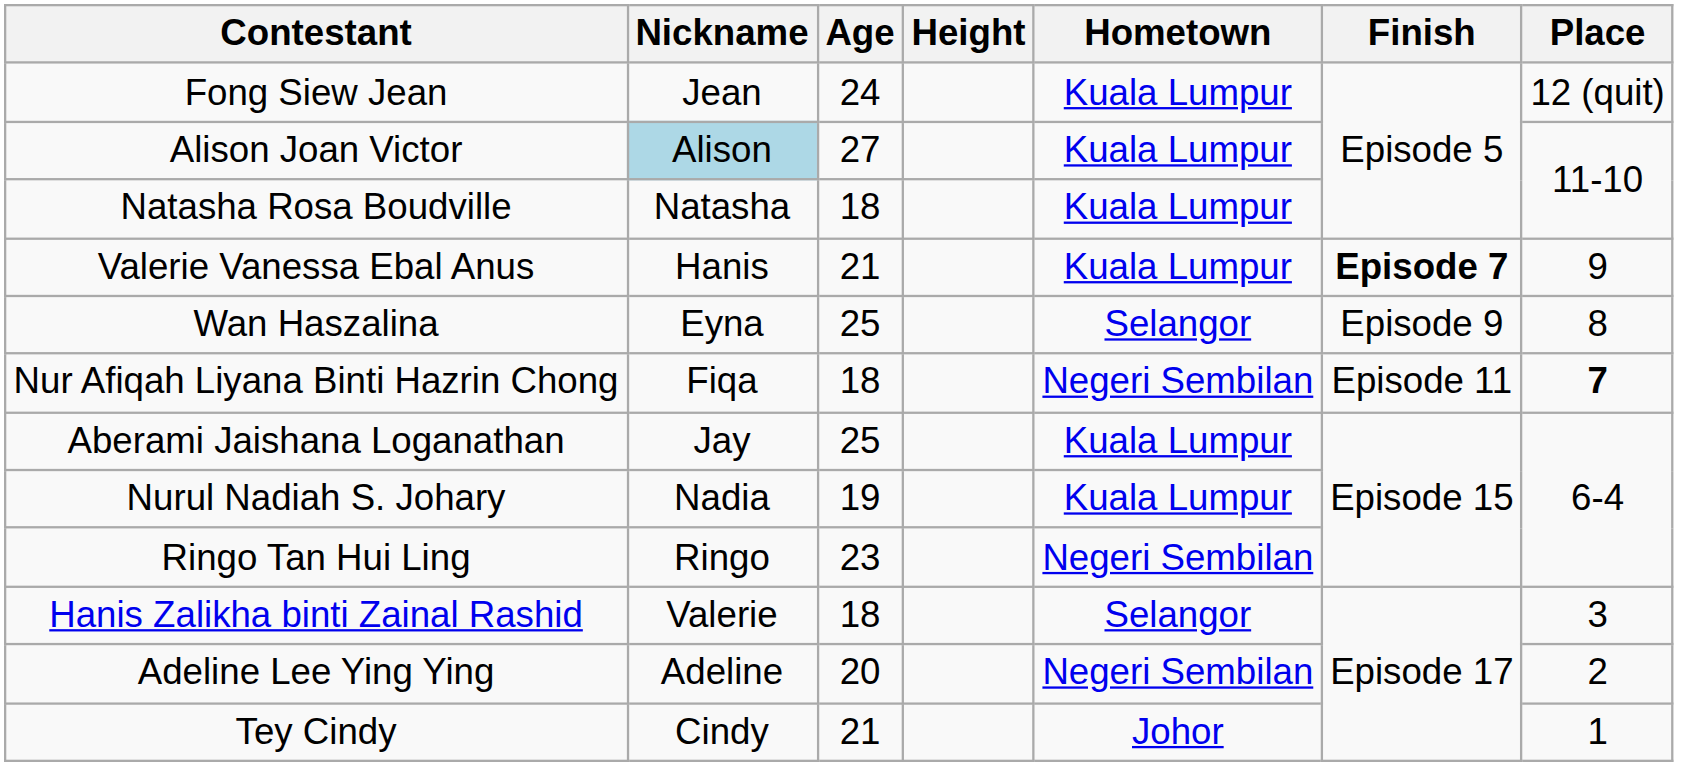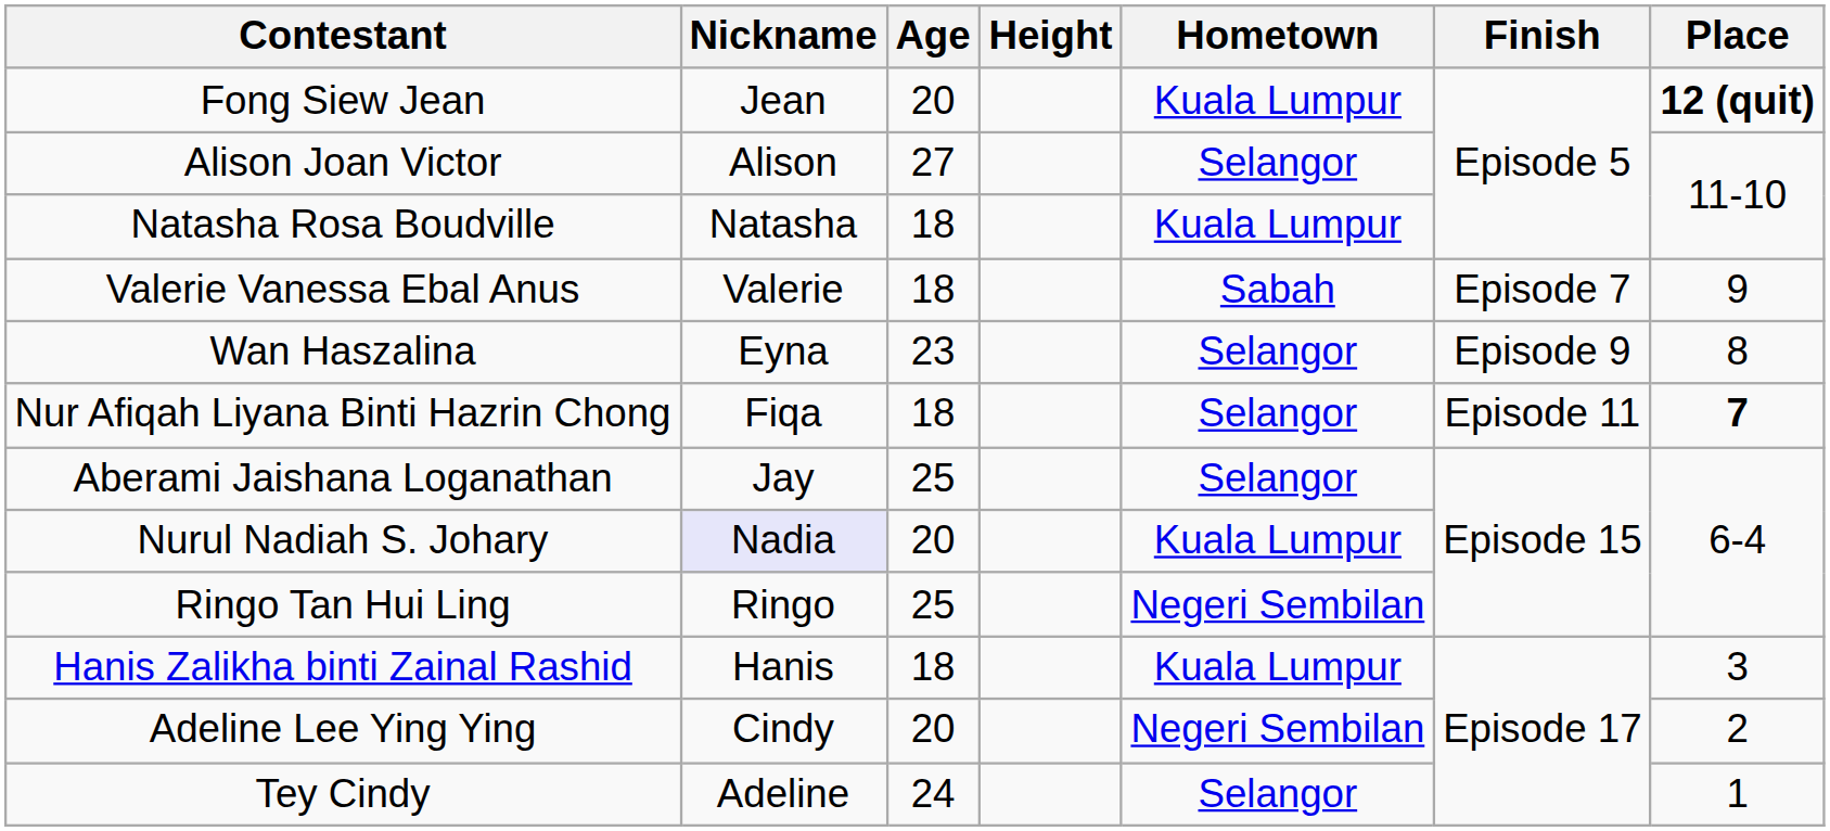Fong Siew Jean | Age: 24 -> 20
Fong Siew Jean | Place: normal -> bold
Alison Joan Victor | Nickname: lightblue background -> no background
Alison Joan Victor | Hometown: Kuala Lumpur -> Selangor
Valerie Vanessa Ebal Anus | Nickname: Hanis -> Valerie
Valerie Vanessa Ebal Anus | Age: 21 -> 18
Valerie Vanessa Ebal Anus | Hometown: Kuala Lumpur -> Sabah
Valerie Vanessa Ebal Anus | Finish: bold -> normal
Wan Haszalina | Age: 25 -> 23
Nur Afiqah Liyana Binti Hazrin Chong | Hometown: Negeri Sembilan -> Selangor
Aberami Jaishana Loganathan | Hometown: Kuala Lumpur -> Selangor
Nurul Nadiah S. Johary | Nickname: no background -> lavender background
Nurul Nadiah S. Johary | Age: 19 -> 20
Ringo Tan Hui Ling | Age: 23 -> 25
Hanis Zalikha binti Zainal Rashid | Nickname: Valerie -> Hanis
Hanis Zalikha binti Zainal Rashid | Hometown: Selangor -> Kuala Lumpur
Adeline Lee Ying Ying | Nickname: Adeline -> Cindy
Tey Cindy | Nickname: Cindy -> Adeline
Tey Cindy | Age: 21 -> 24
Tey Cindy | Hometown: Johor -> Selangor
